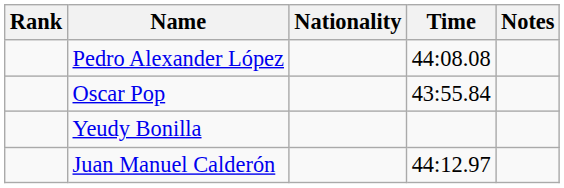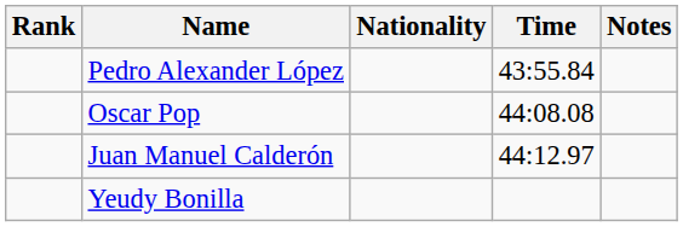Pedro Alexander López | Time: 44:08.08 -> 43:55.84
Oscar Pop | Time: 43:55.84 -> 44:08.08
rows swapped: Juan Manuel Calderón <-> Yeudy Bonilla
